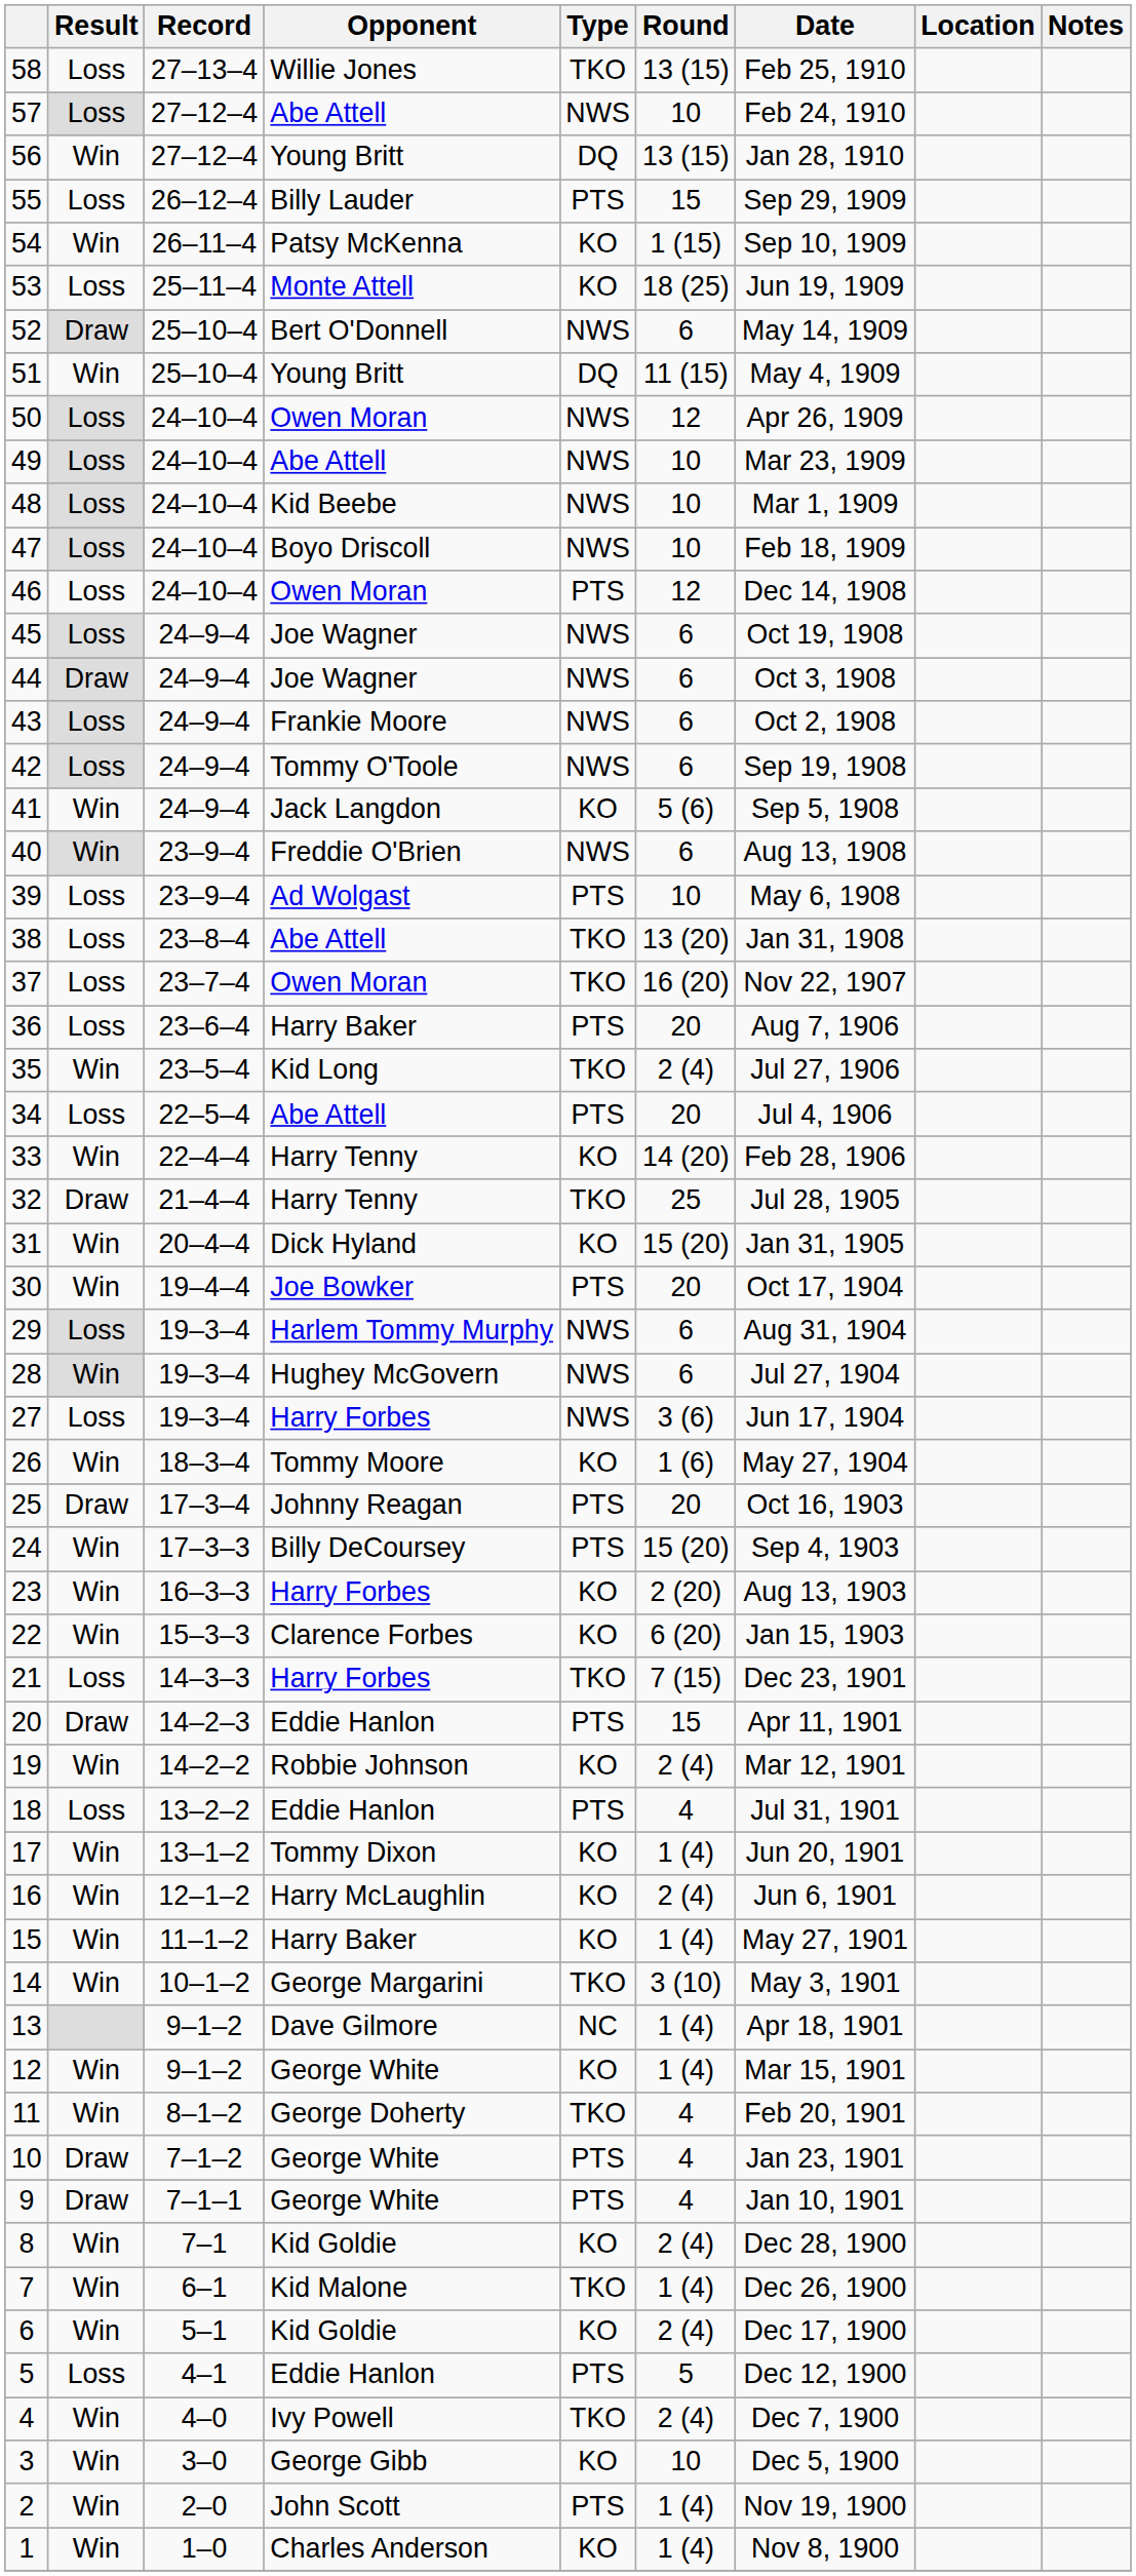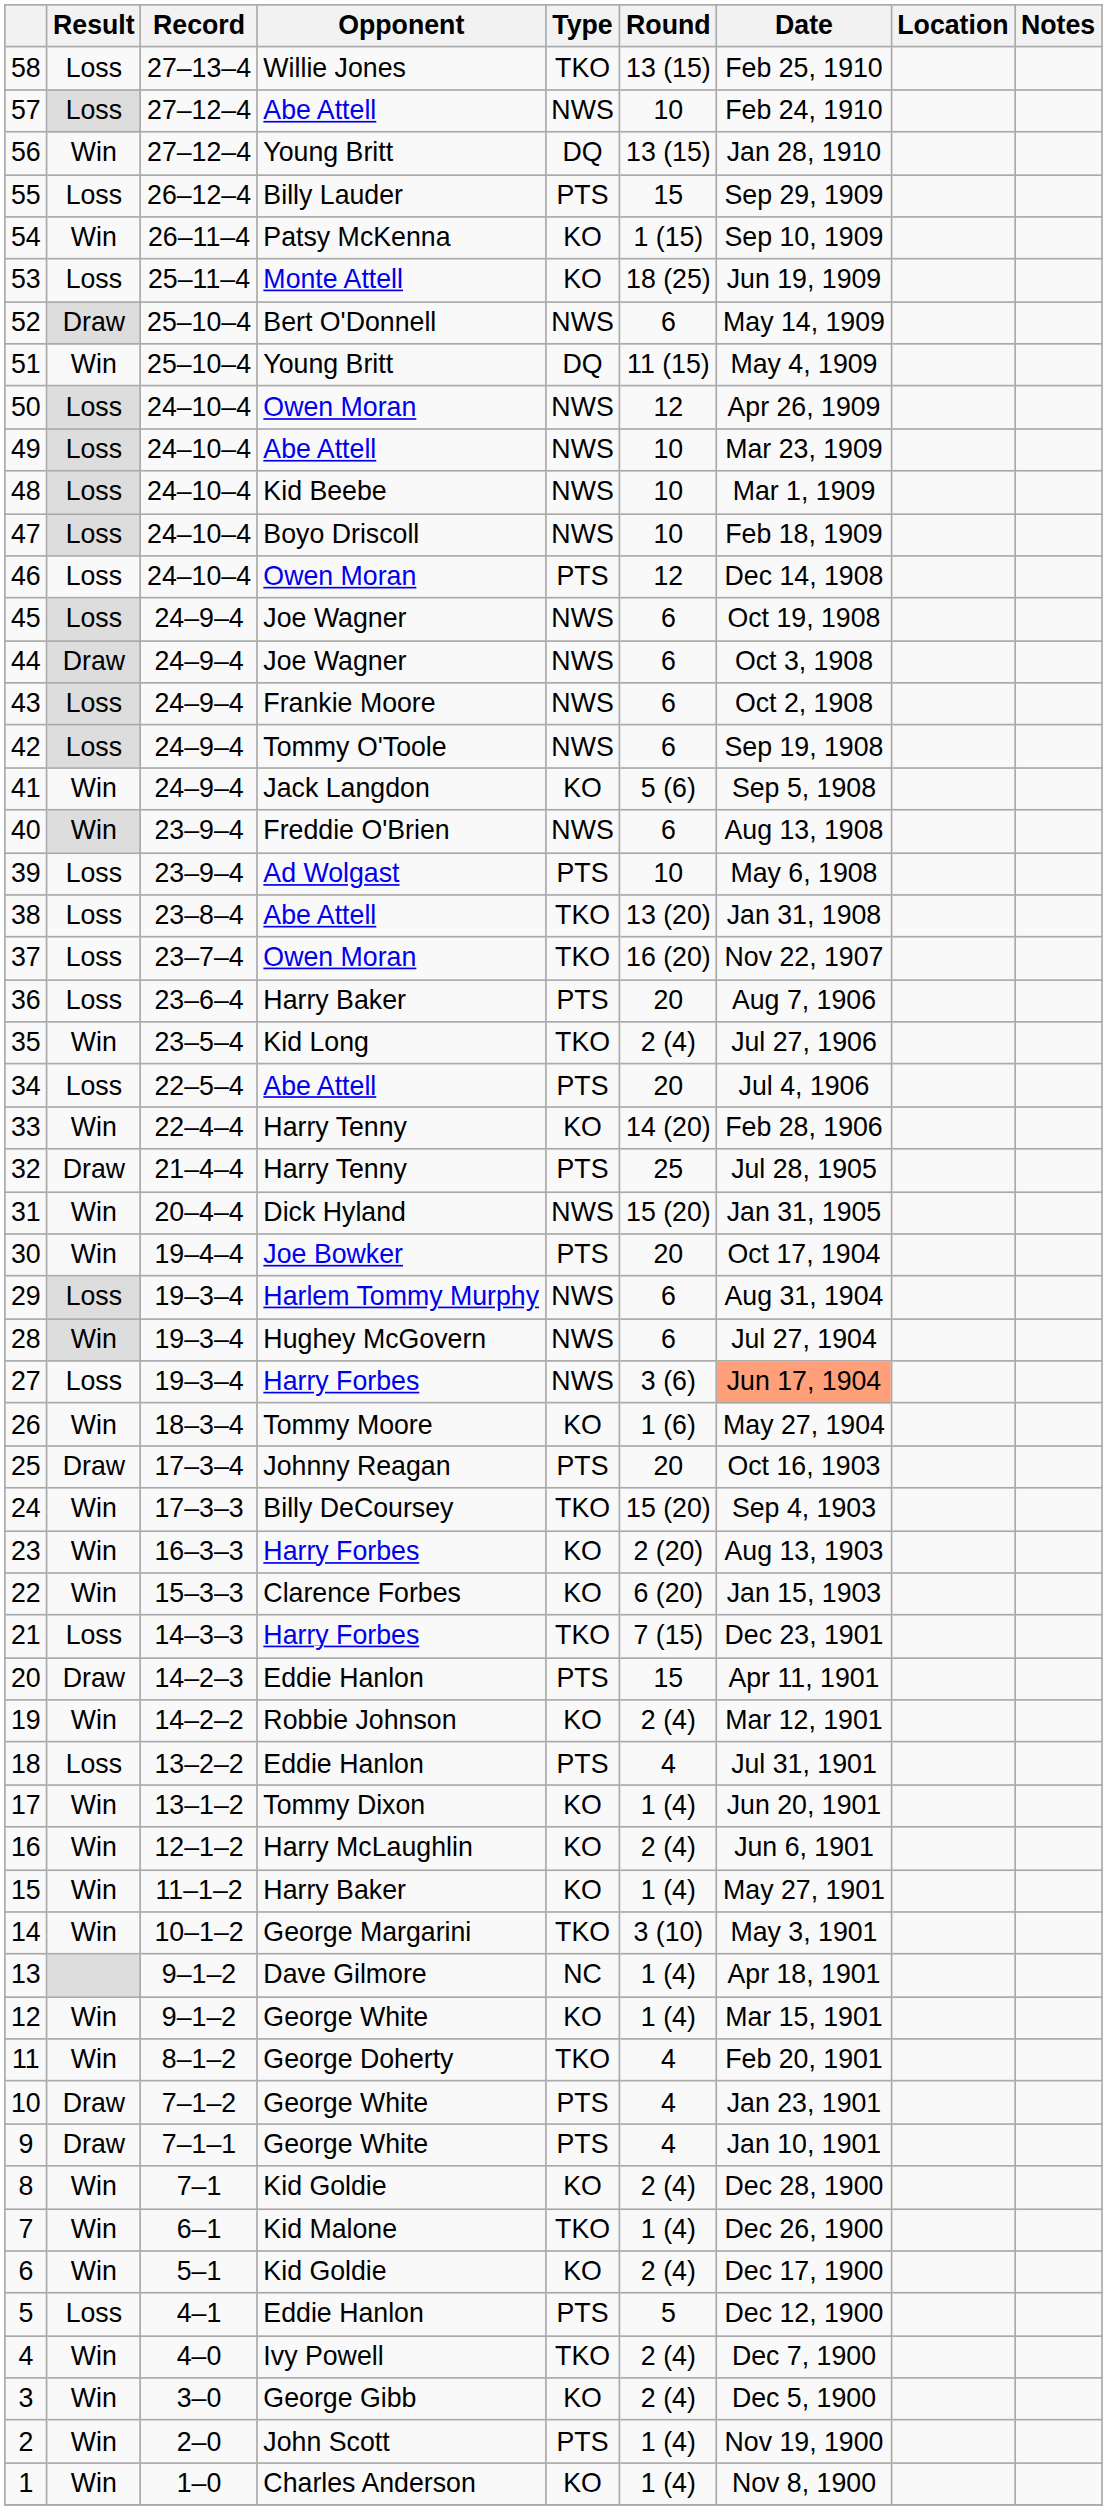32 | Type: TKO -> PTS
31 | Type: KO -> NWS
27 | Date: no background -> lightsalmon background
24 | Type: PTS -> TKO
3 | Round: 10 -> 2 (4)
